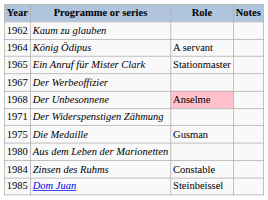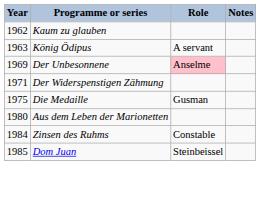König Ödipus | Year: 1964 -> 1963
- row: 1965 | Ein Anruf für Mister Clark | Stationmaster
- row: 1967 | Der Werbeoffizier
Der Unbesonnene | Year: 1968 -> 1969
